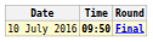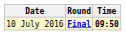columns swapped: Time <-> Round
